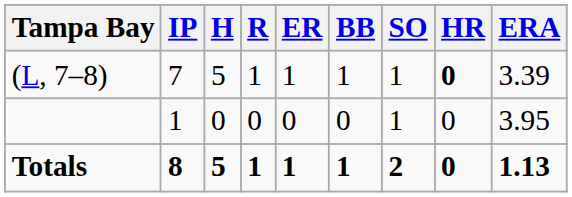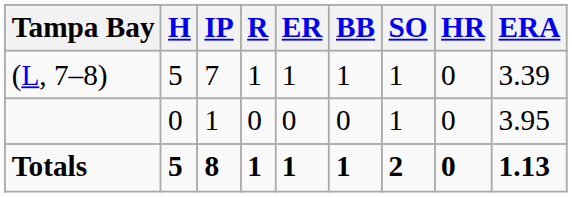columns swapped: IP <-> H
(L, 7–8) | HR: bold -> normal
